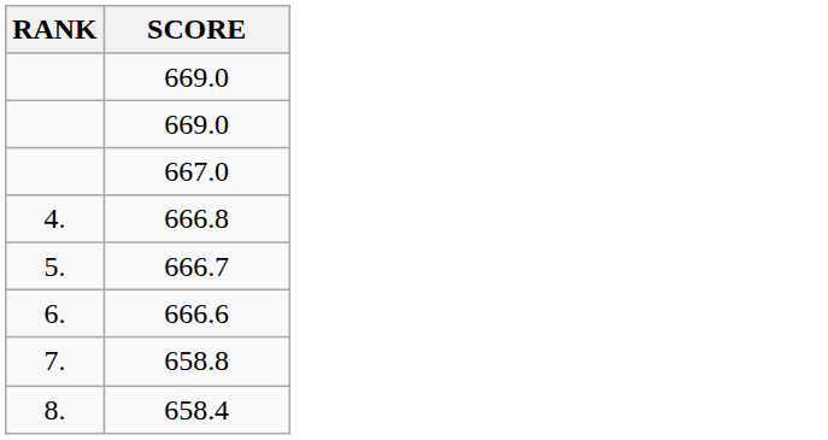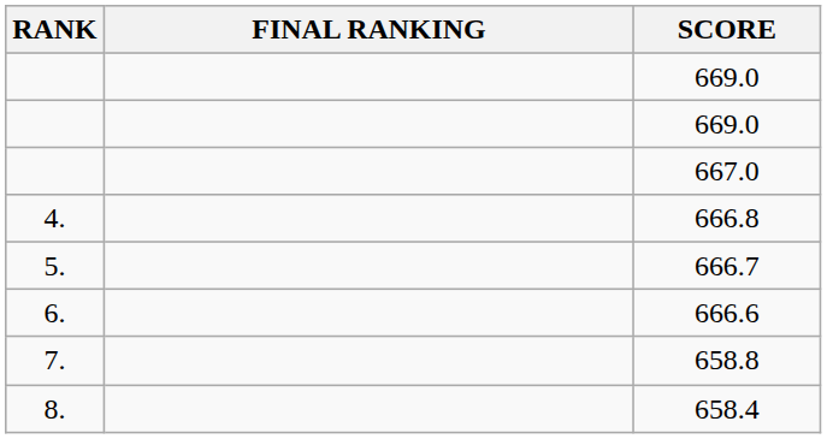+ column: FINAL RANKING
